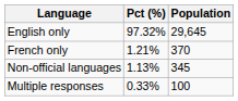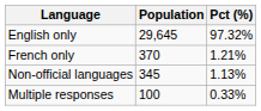columns swapped: Population <-> Pct (%)
